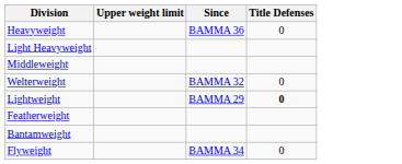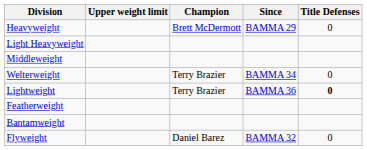+ column: Champion | Brett McDermott | Terry Brazier | Terry Brazier | Daniel Barez
Heavyweight | Since: BAMMA 36 -> BAMMA 29
Welterweight | Since: BAMMA 32 -> BAMMA 34
Lightweight | Since: BAMMA 29 -> BAMMA 36
Flyweight | Since: BAMMA 34 -> BAMMA 32
